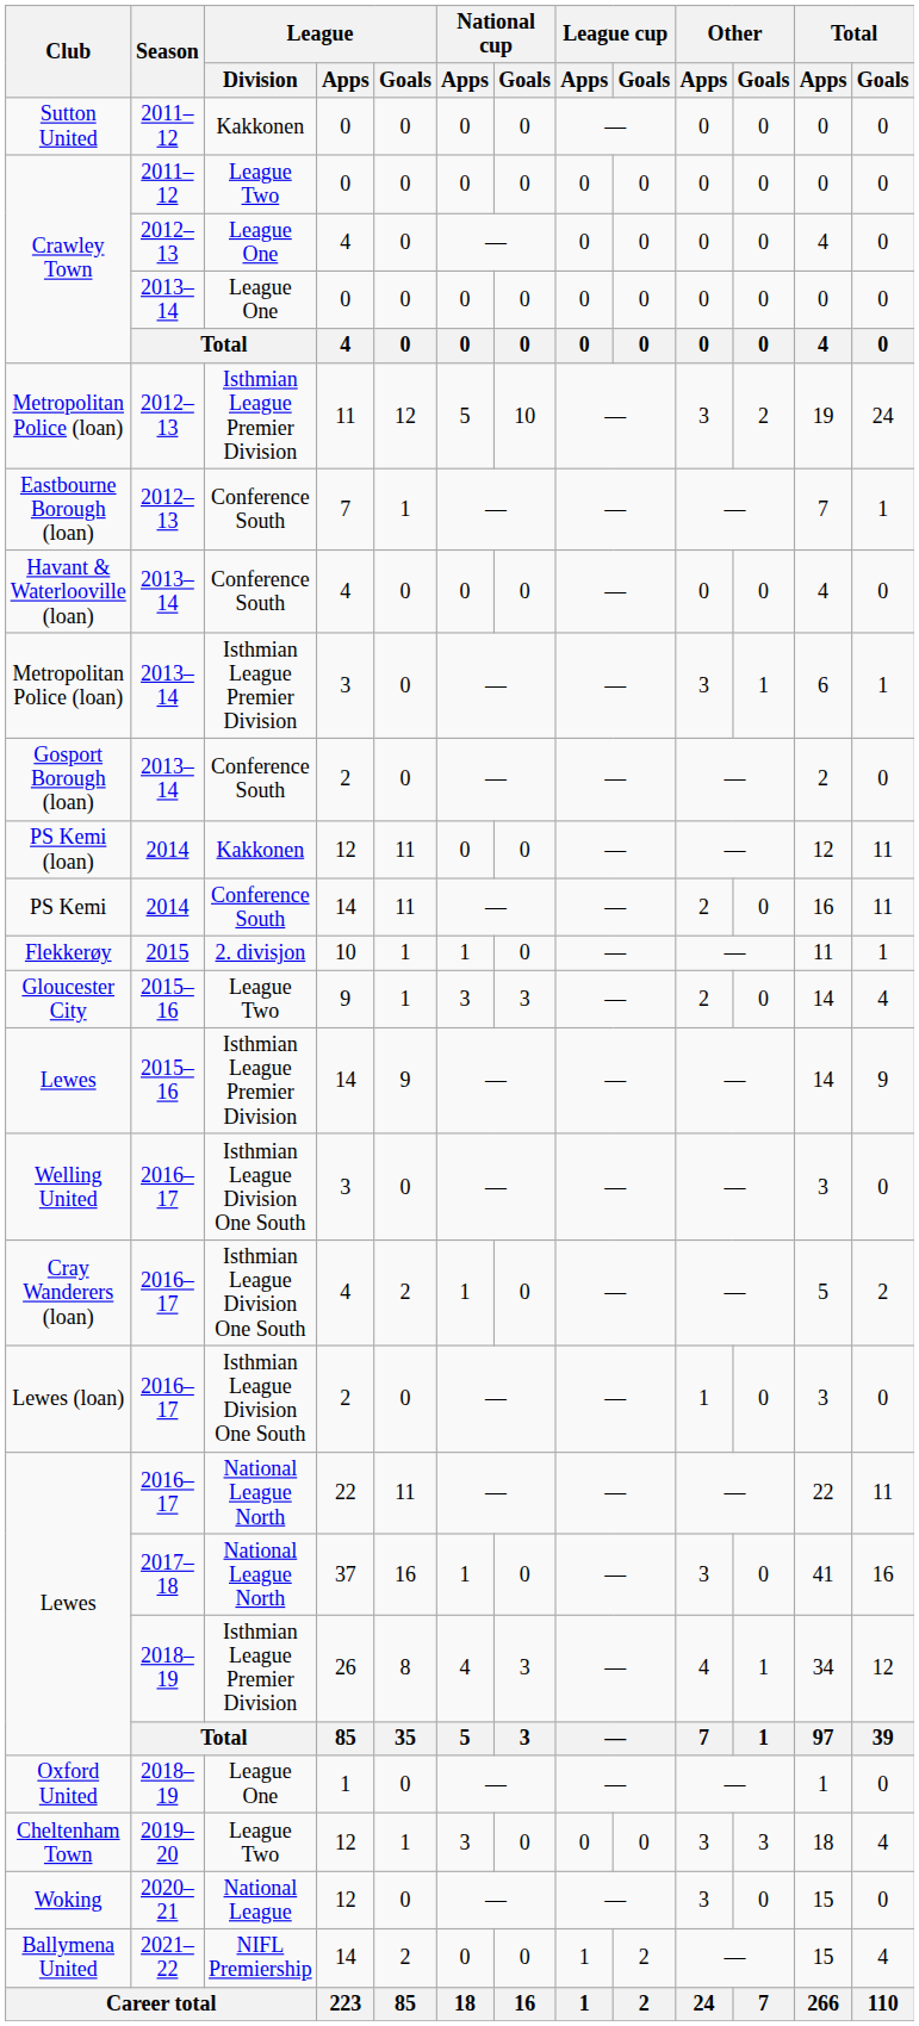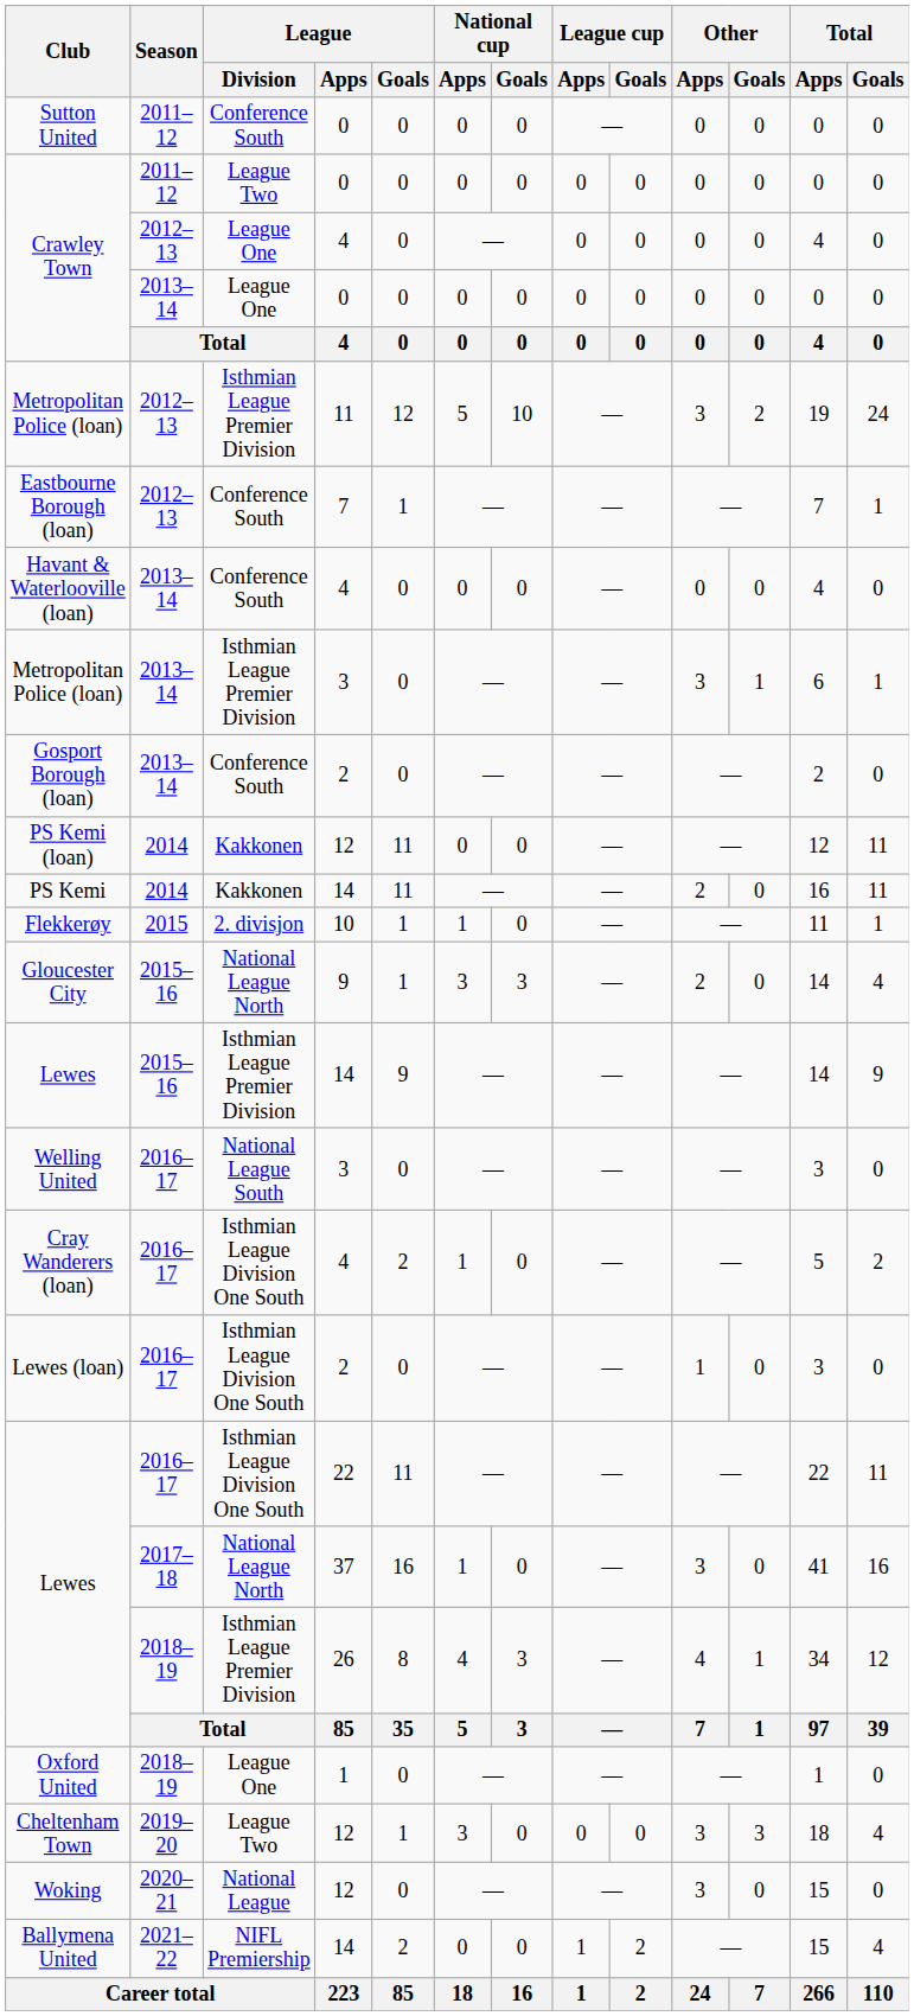Sutton United | League / Division: Kakkonen -> Conference South
PS Kemi | League / Division: Conference South -> Kakkonen
Gloucester City | League / Division: League Two -> National League North
Welling United | League / Division: Isthmian League Division One South -> National League South
Lewes / 2016–17 | League / Division: National League North -> Isthmian League Division One South
